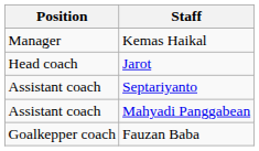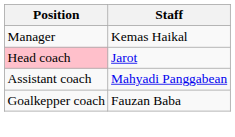Jarot | Position: no background -> pink background
- row: Assistant coach | Septariyanto
